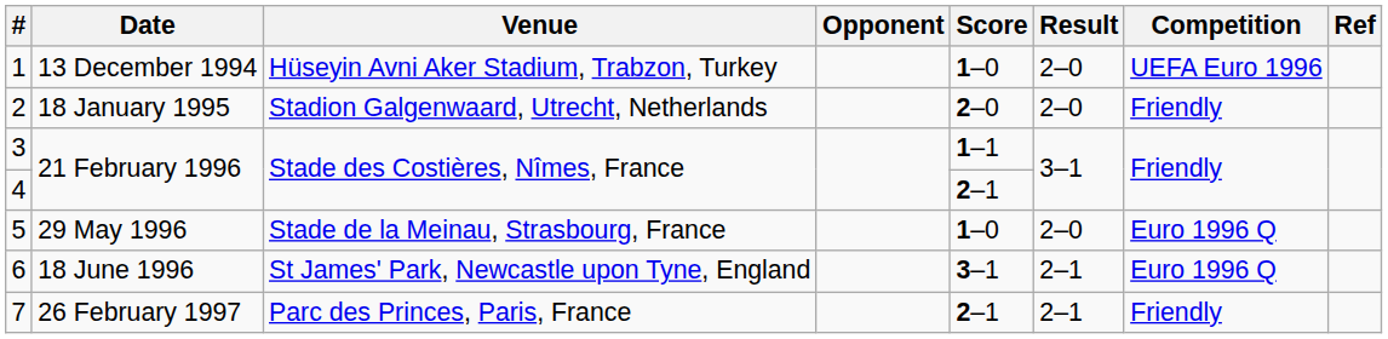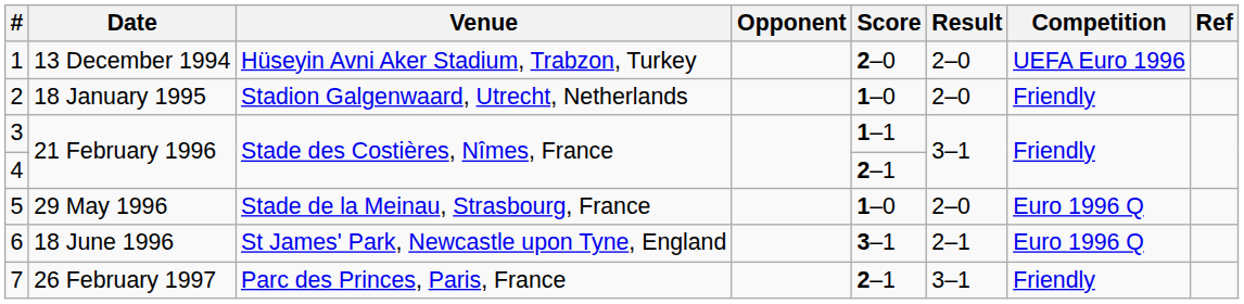1 | Score: 1–0 -> 2–0
2 | Score: 2–0 -> 1–0
7 | Result: 2–1 -> 3–1
